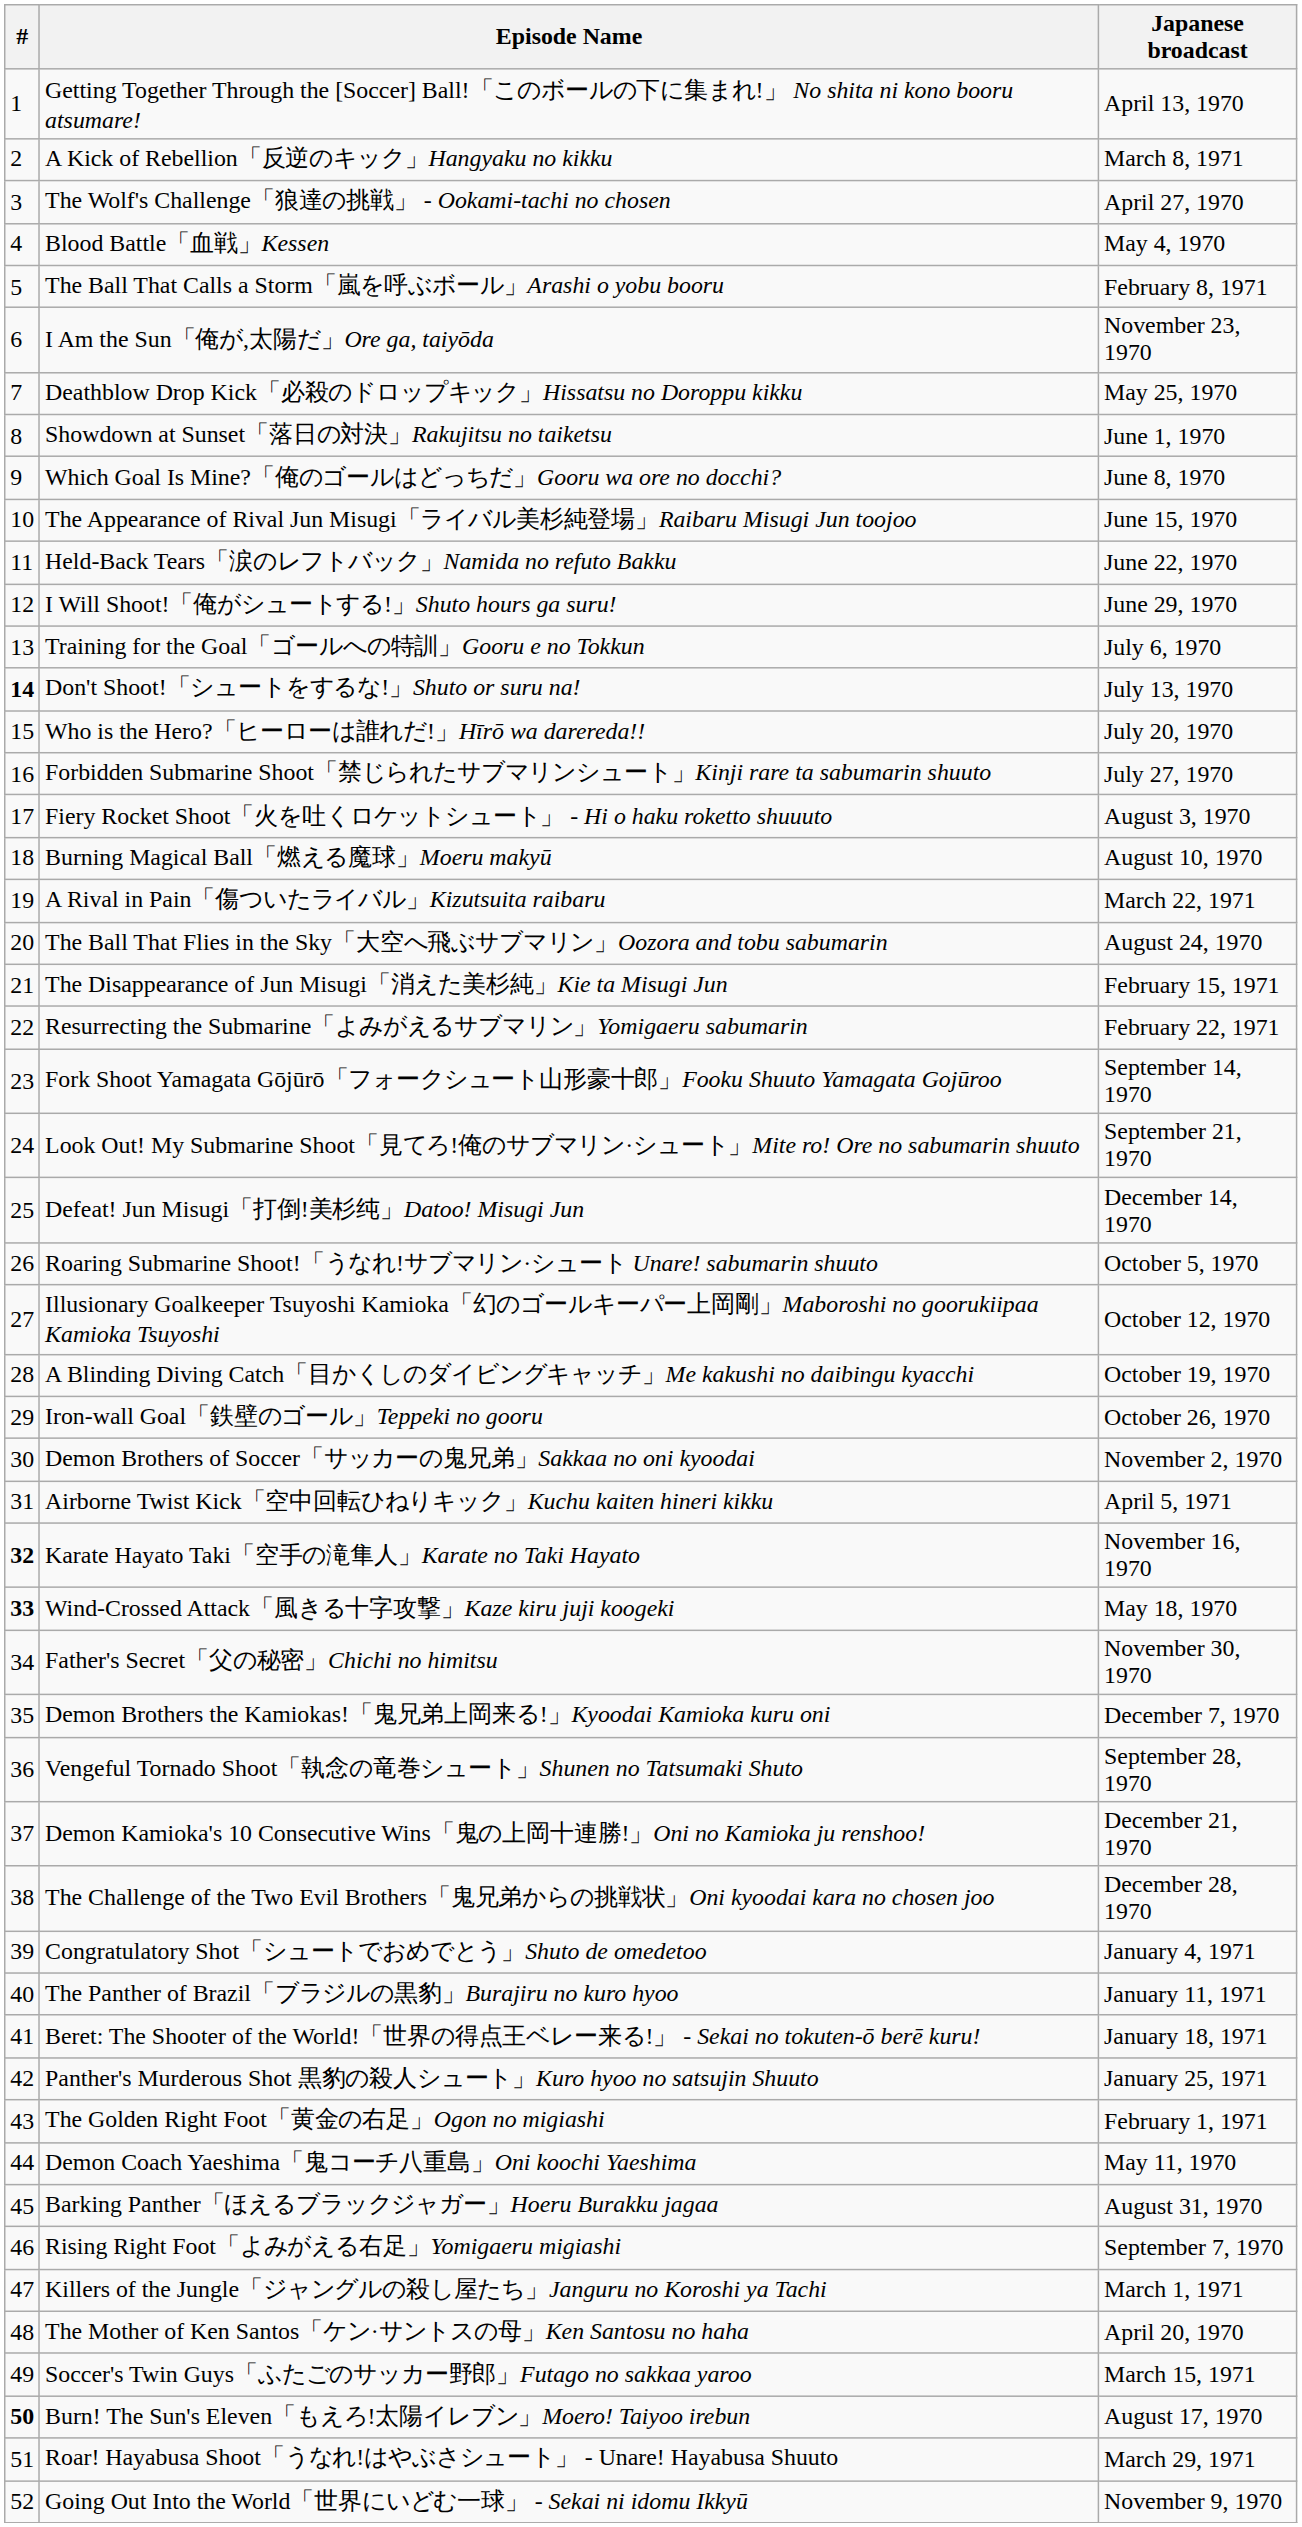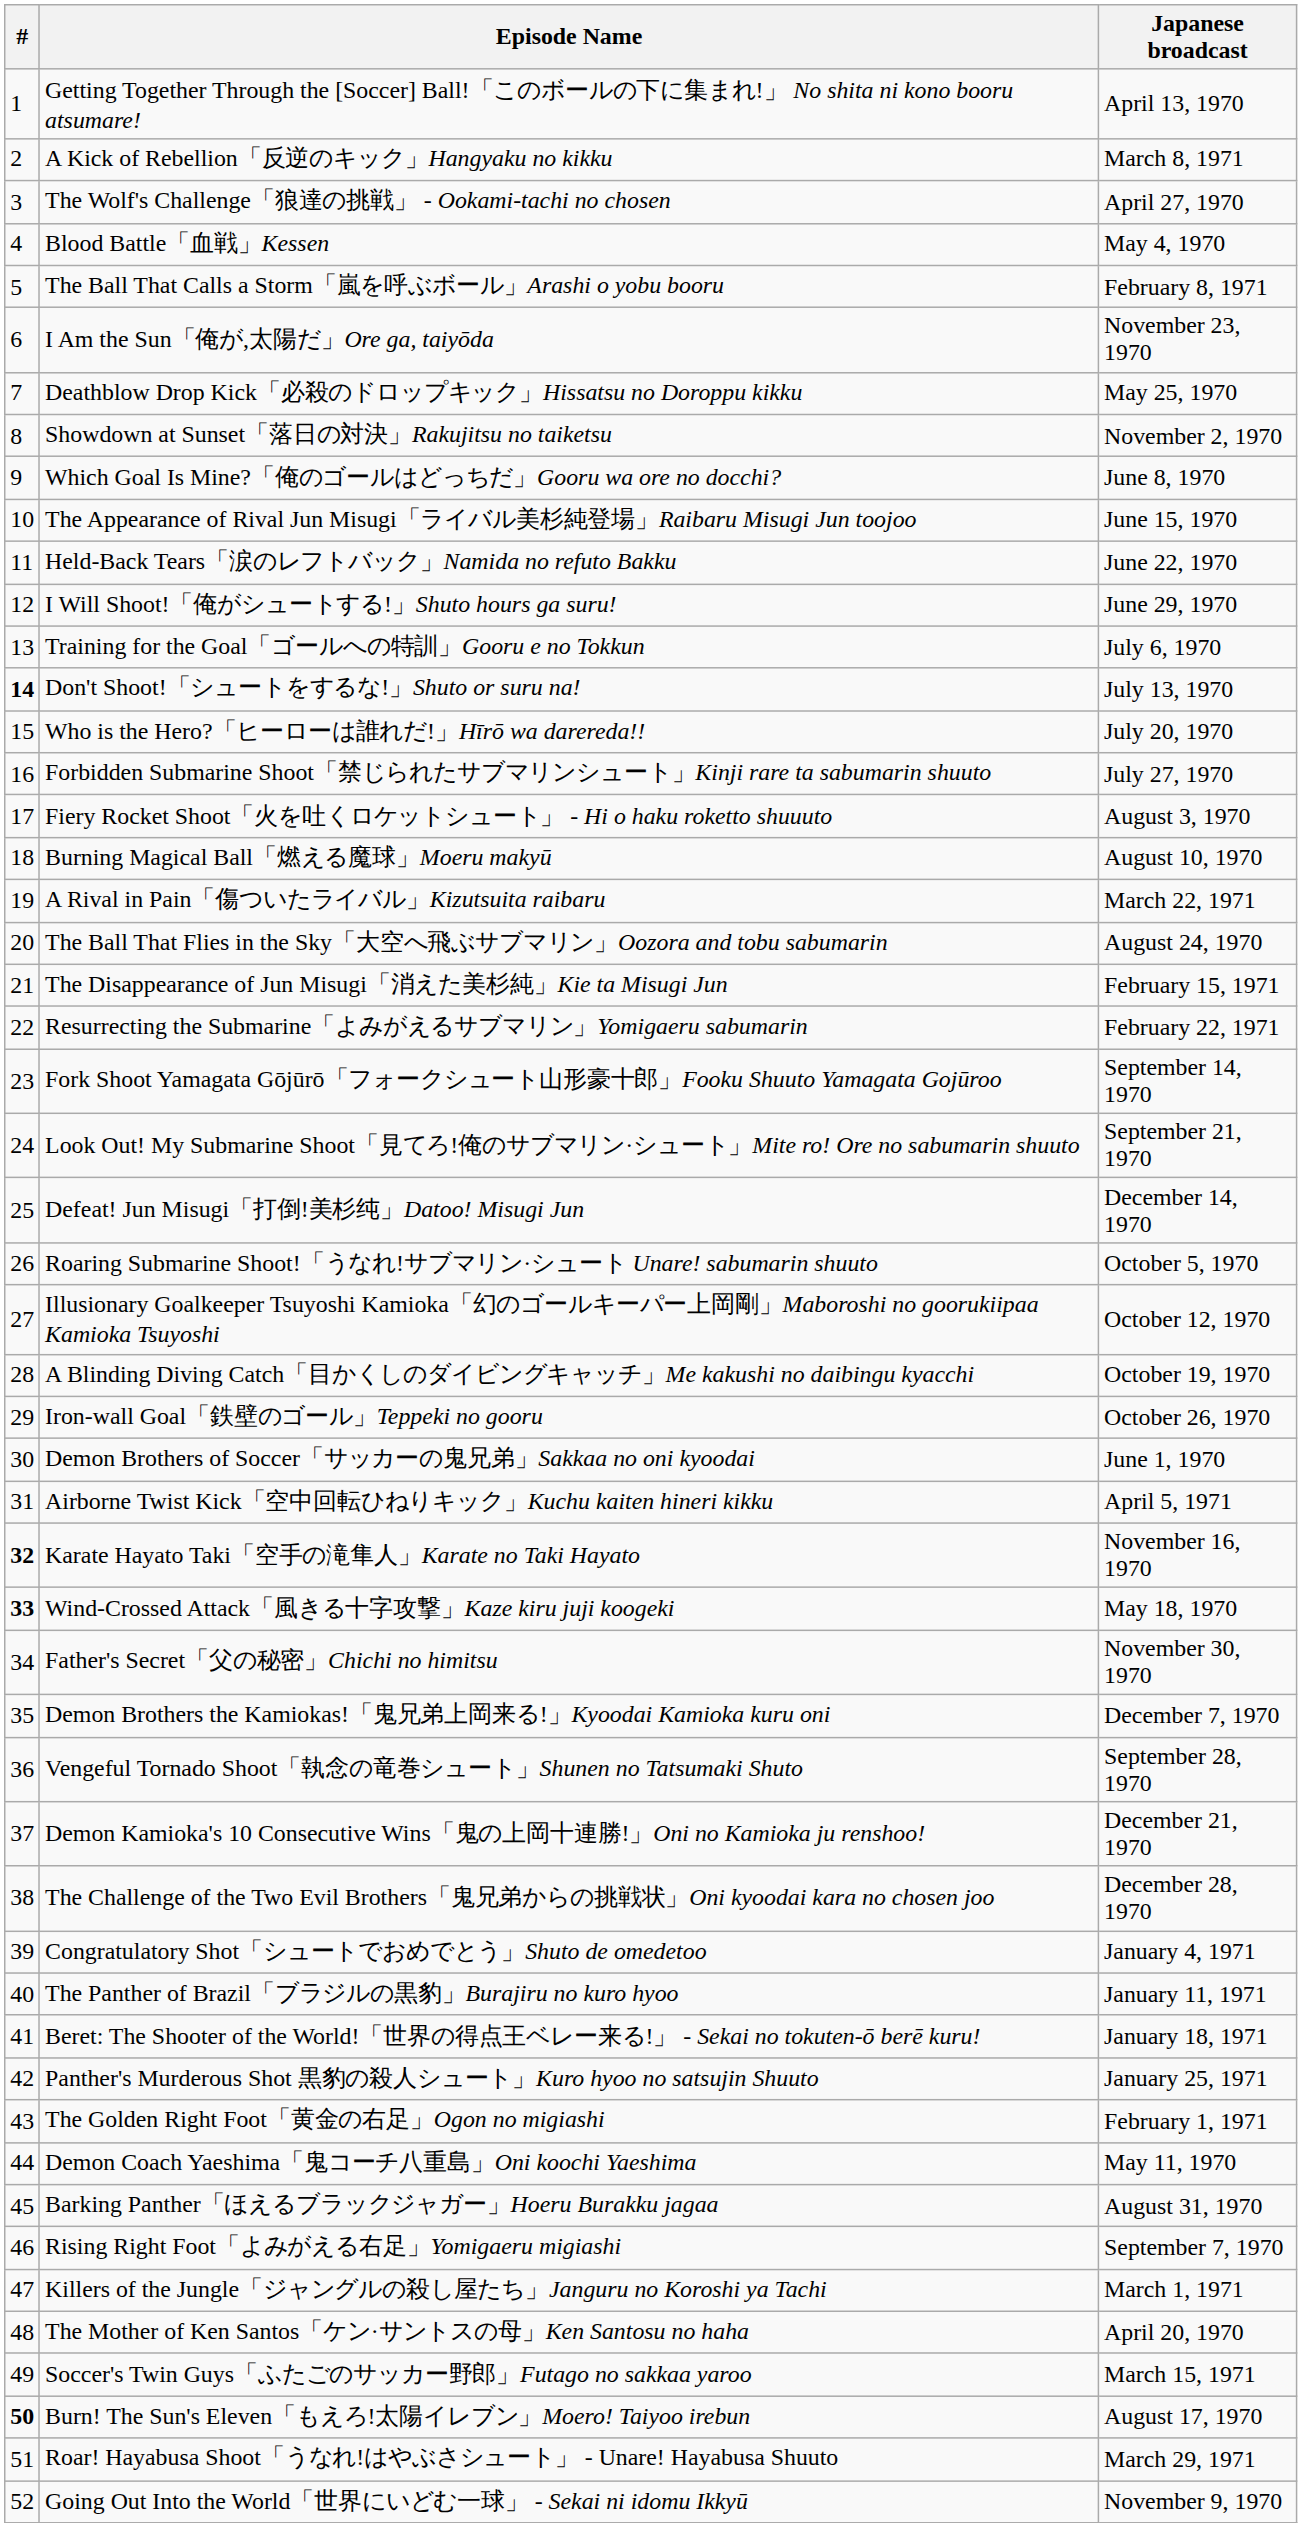Showdown at Sunset「落日の対決」Rakujitsu no taiketsu | Japanese broadcast: June 1, 1970 -> November 2, 1970
Demon Brothers of Soccer「サッカーの鬼兄弟」Sakkaa no oni kyoodai | Japanese broadcast: November 2, 1970 -> June 1, 1970
